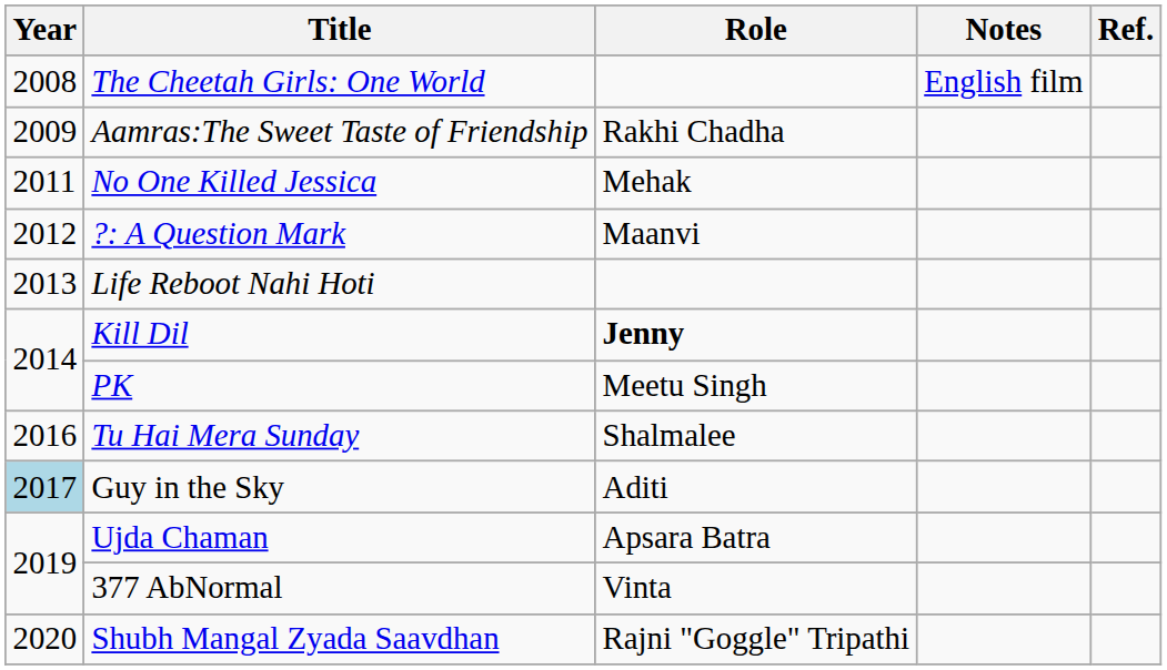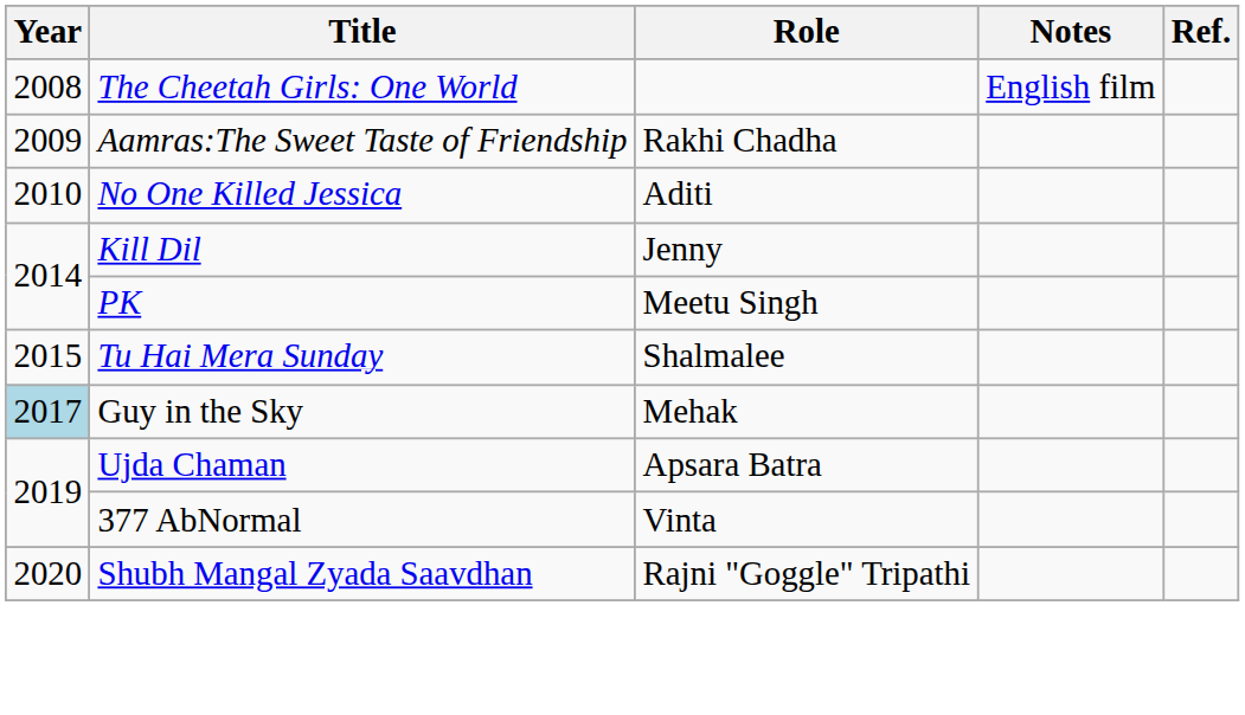No One Killed Jessica | Year: 2011 -> 2010
No One Killed Jessica | Role: Mehak -> Aditi
- row: 2012 | ?: A Question Mark | Maanvi
- row: 2013 | Life Reboot Nahi Hoti
Kill Dil | Role: bold -> normal
Tu Hai Mera Sunday | Year: 2016 -> 2015
Guy in the Sky | Role: Aditi -> Mehak
